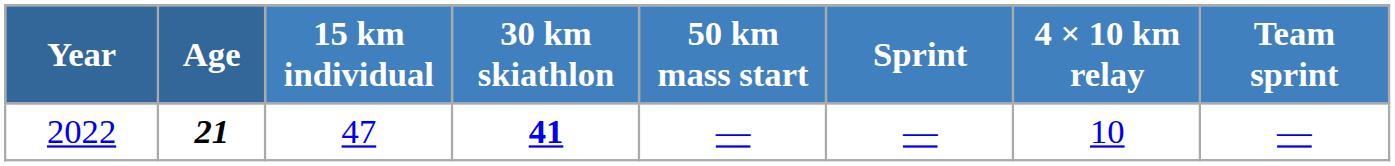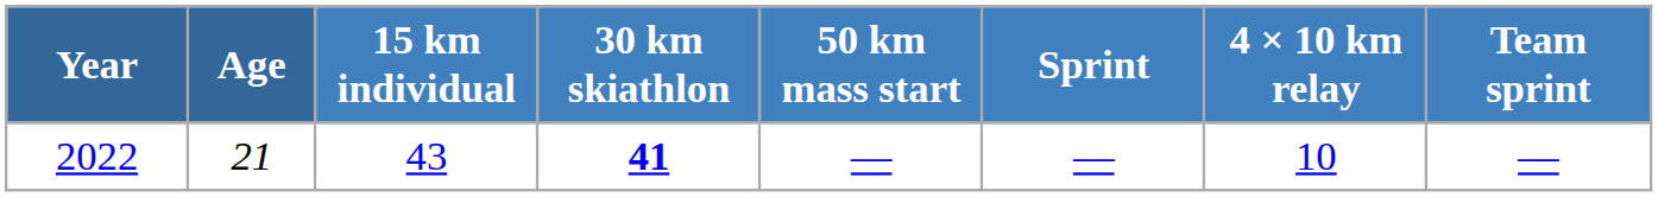2022 | Age: bold -> normal
2022 | 15 km individual: 47 -> 43
